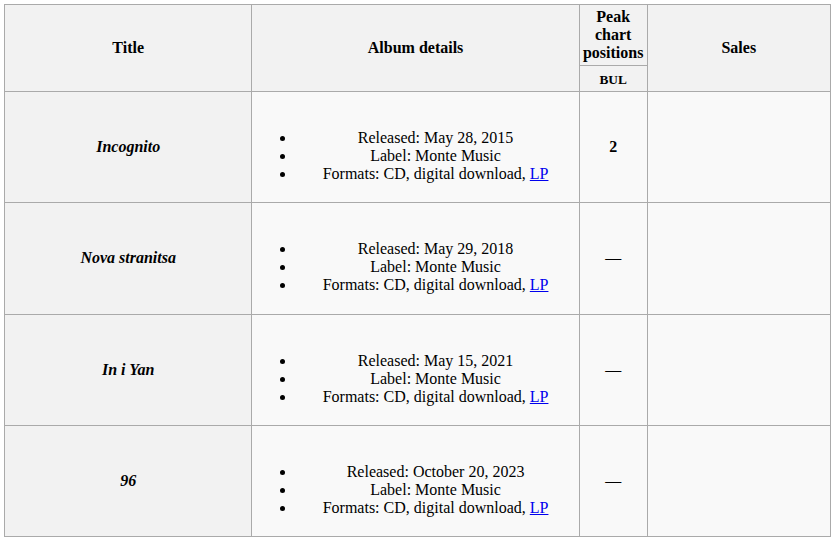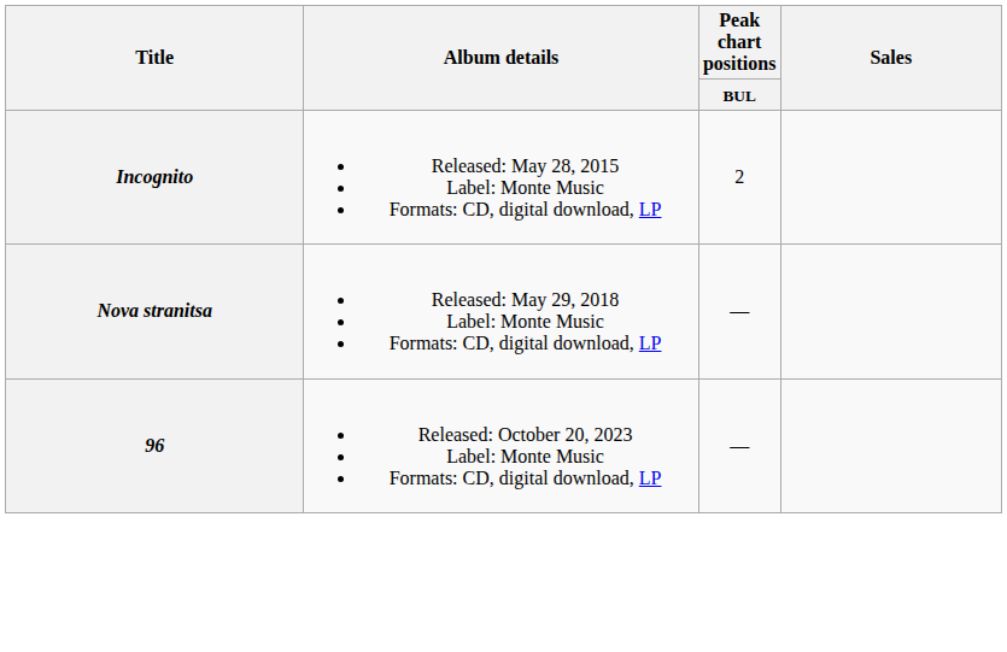Incognito | Peak chart positions / BUL: bold -> normal
- row: In i Yan | Released: May 15, 2021 Label: Monte Music Formats: CD, digital download, LP | —
